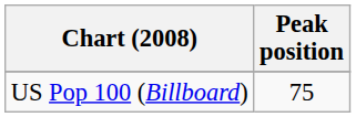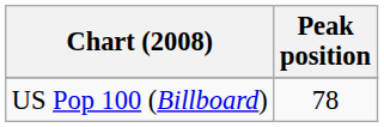US Pop 100 (Billboard) | Peak position: 75 -> 78
